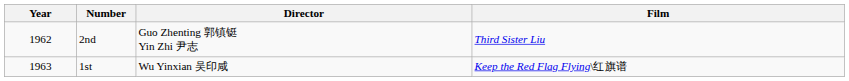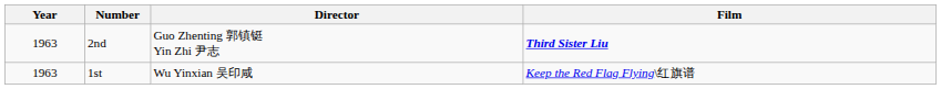2nd | Year: 1962 -> 1963
2nd | Film: normal -> bold
